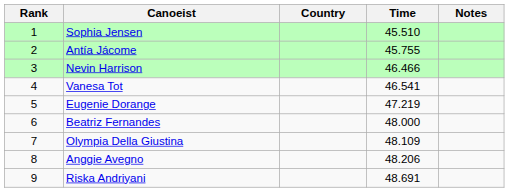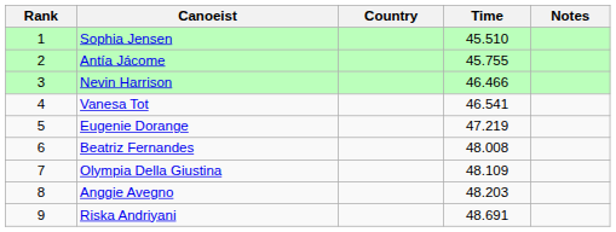Beatriz Fernandes | Time: 48.000 -> 48.008
Anggie Avegno | Time: 48.206 -> 48.203
